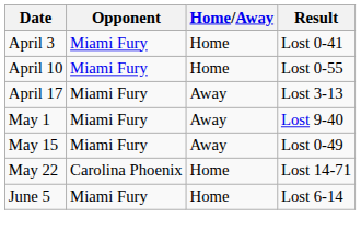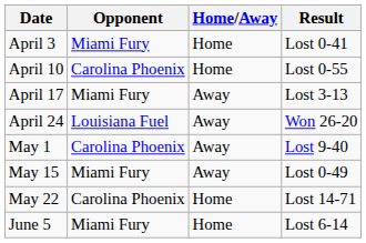April 10 | Opponent: Miami Fury -> Carolina Phoenix
+ row: April 24 | Louisiana Fuel | Away | Won 26-20
May 1 | Opponent: Miami Fury -> Carolina Phoenix
